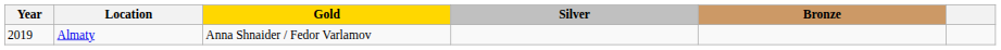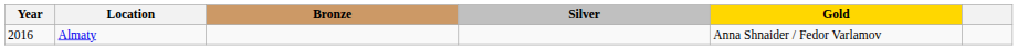columns swapped: Gold <-> Bronze
Almaty | Year: 2019 -> 2016
